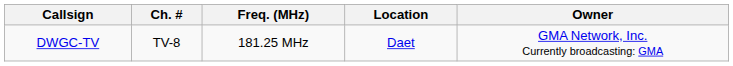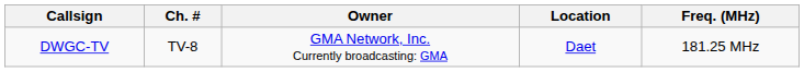columns swapped: Freq. (MHz) <-> Owner
